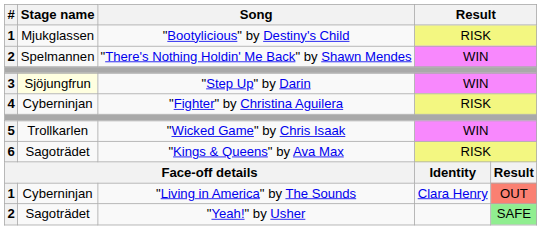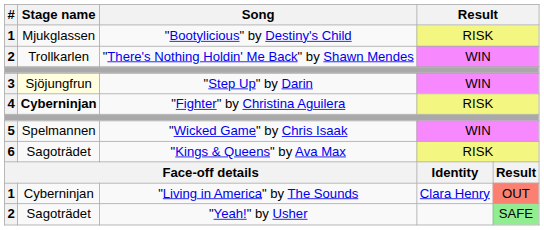"There's Nothing Holdin' Me Back" by Shawn Mendes | Stage name: Spelmannen -> Trollkarlen
"Fighter" by Christina Aguilera | Stage name: normal -> bold
"Wicked Game" by Chris Isaak | Stage name: Trollkarlen -> Spelmannen
